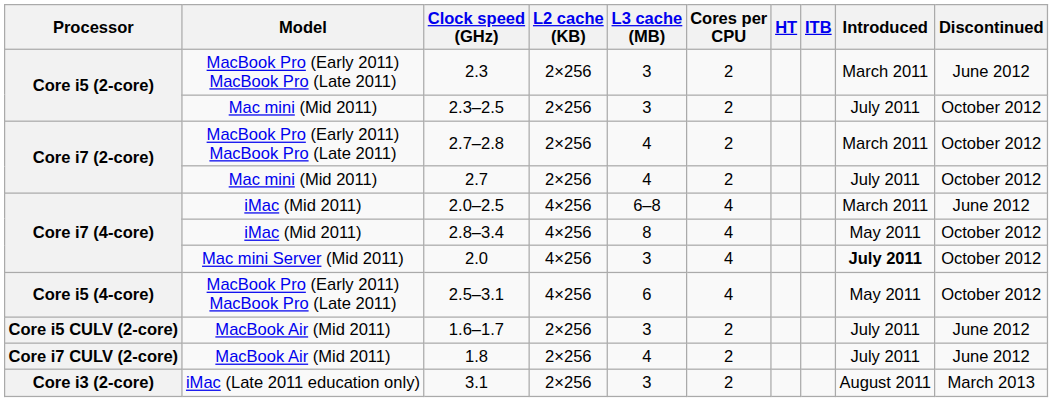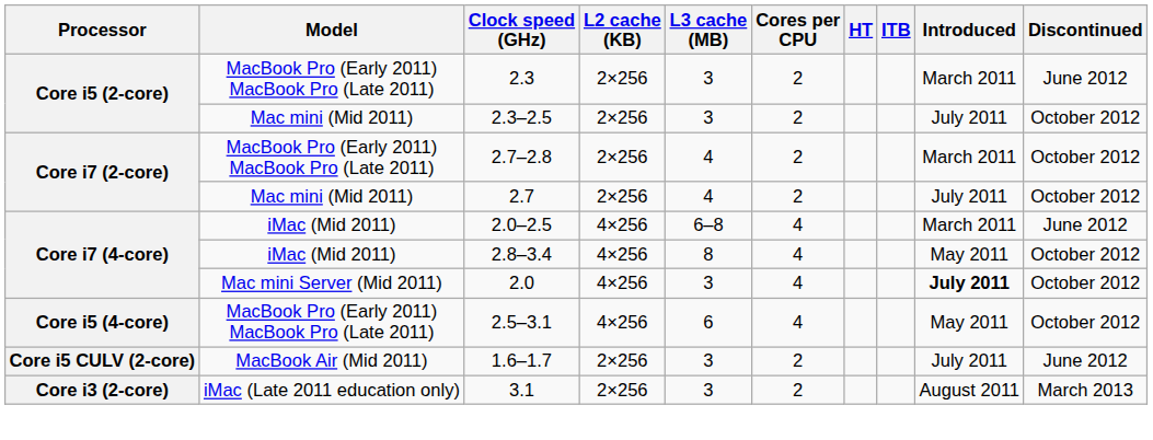- row: Core i7 CULV (2-core) | MacBook Air (Mid 2011) | 1.8 | 2×256 | 4 | 2 | July 2011 | June 2012
